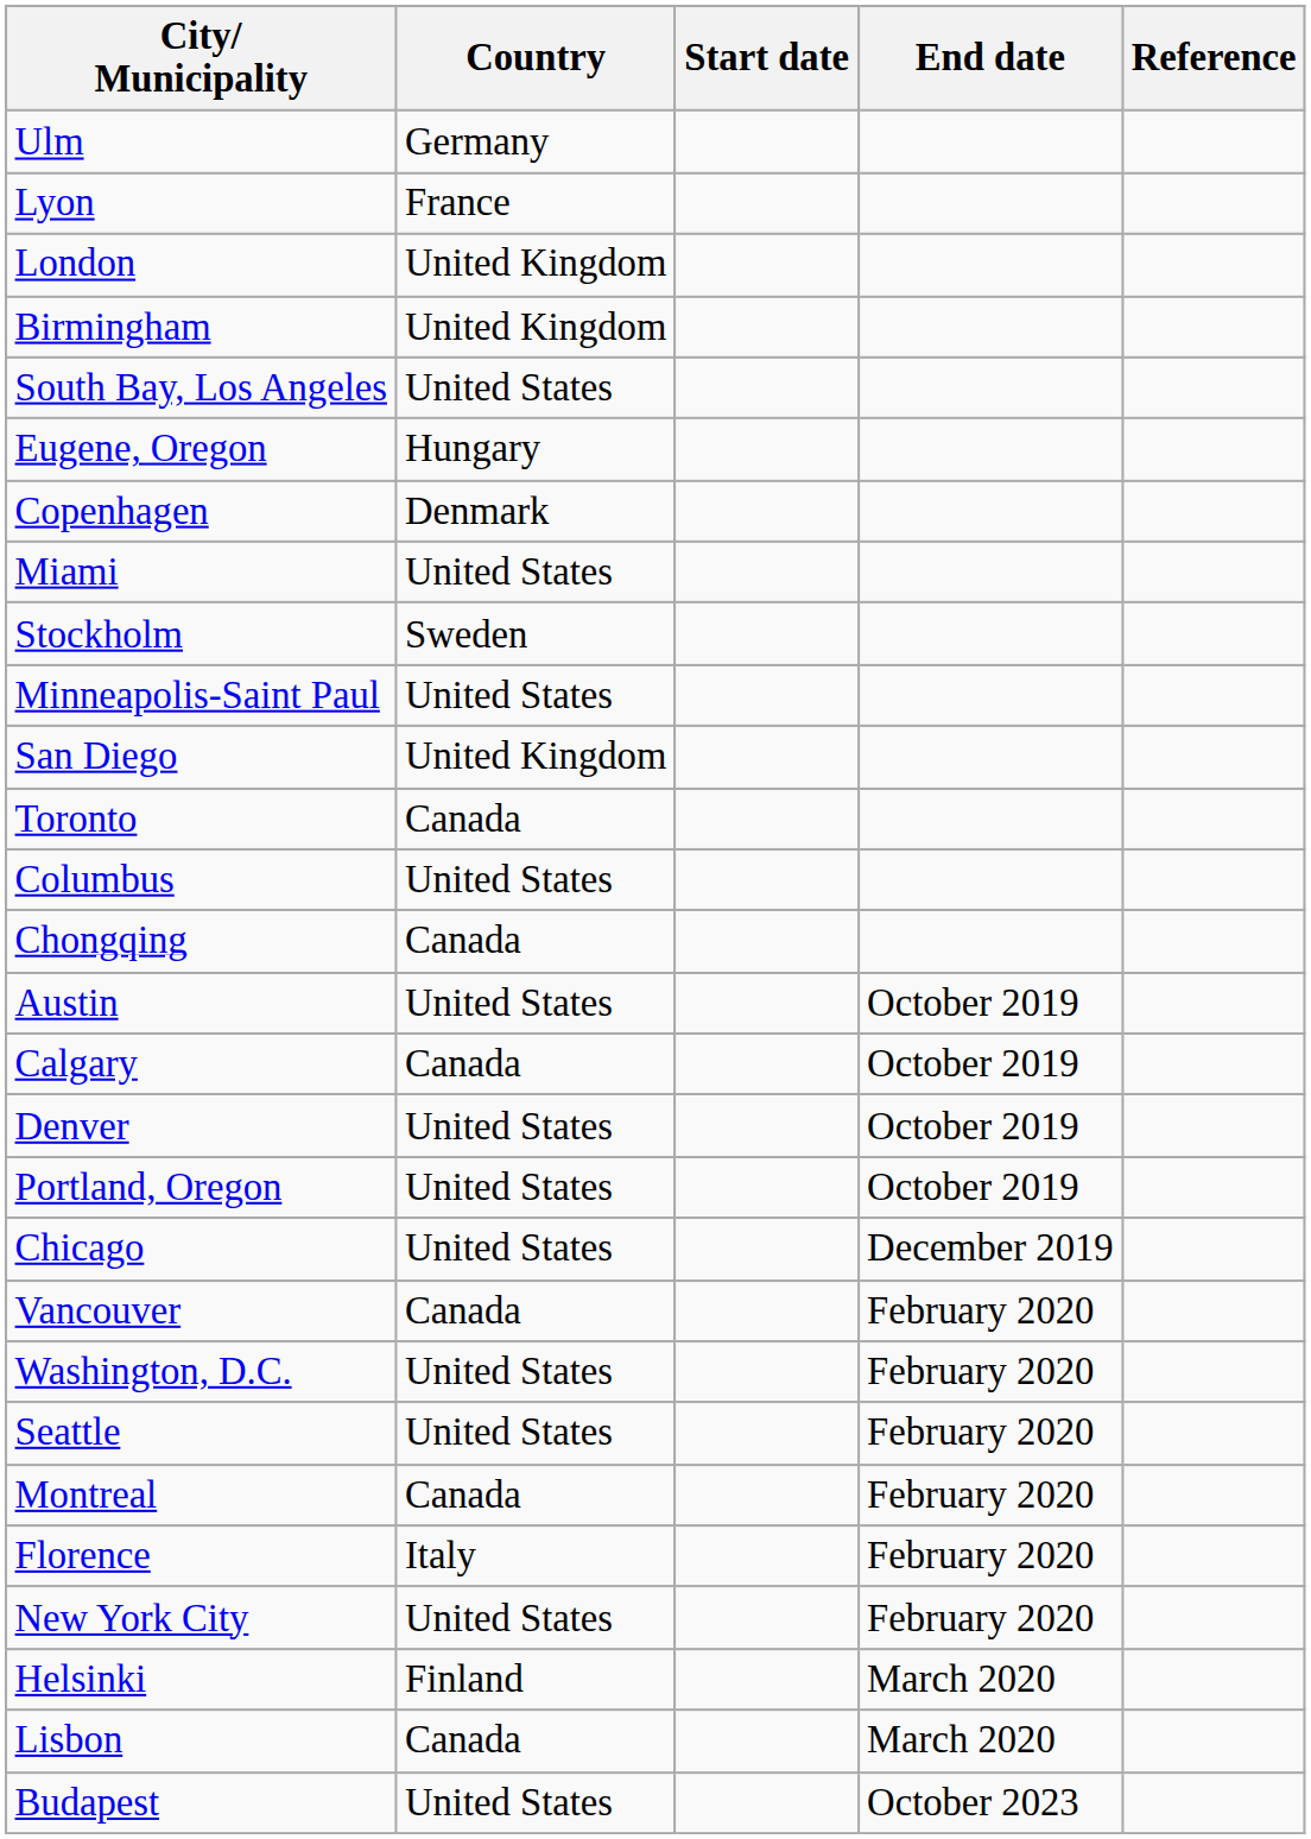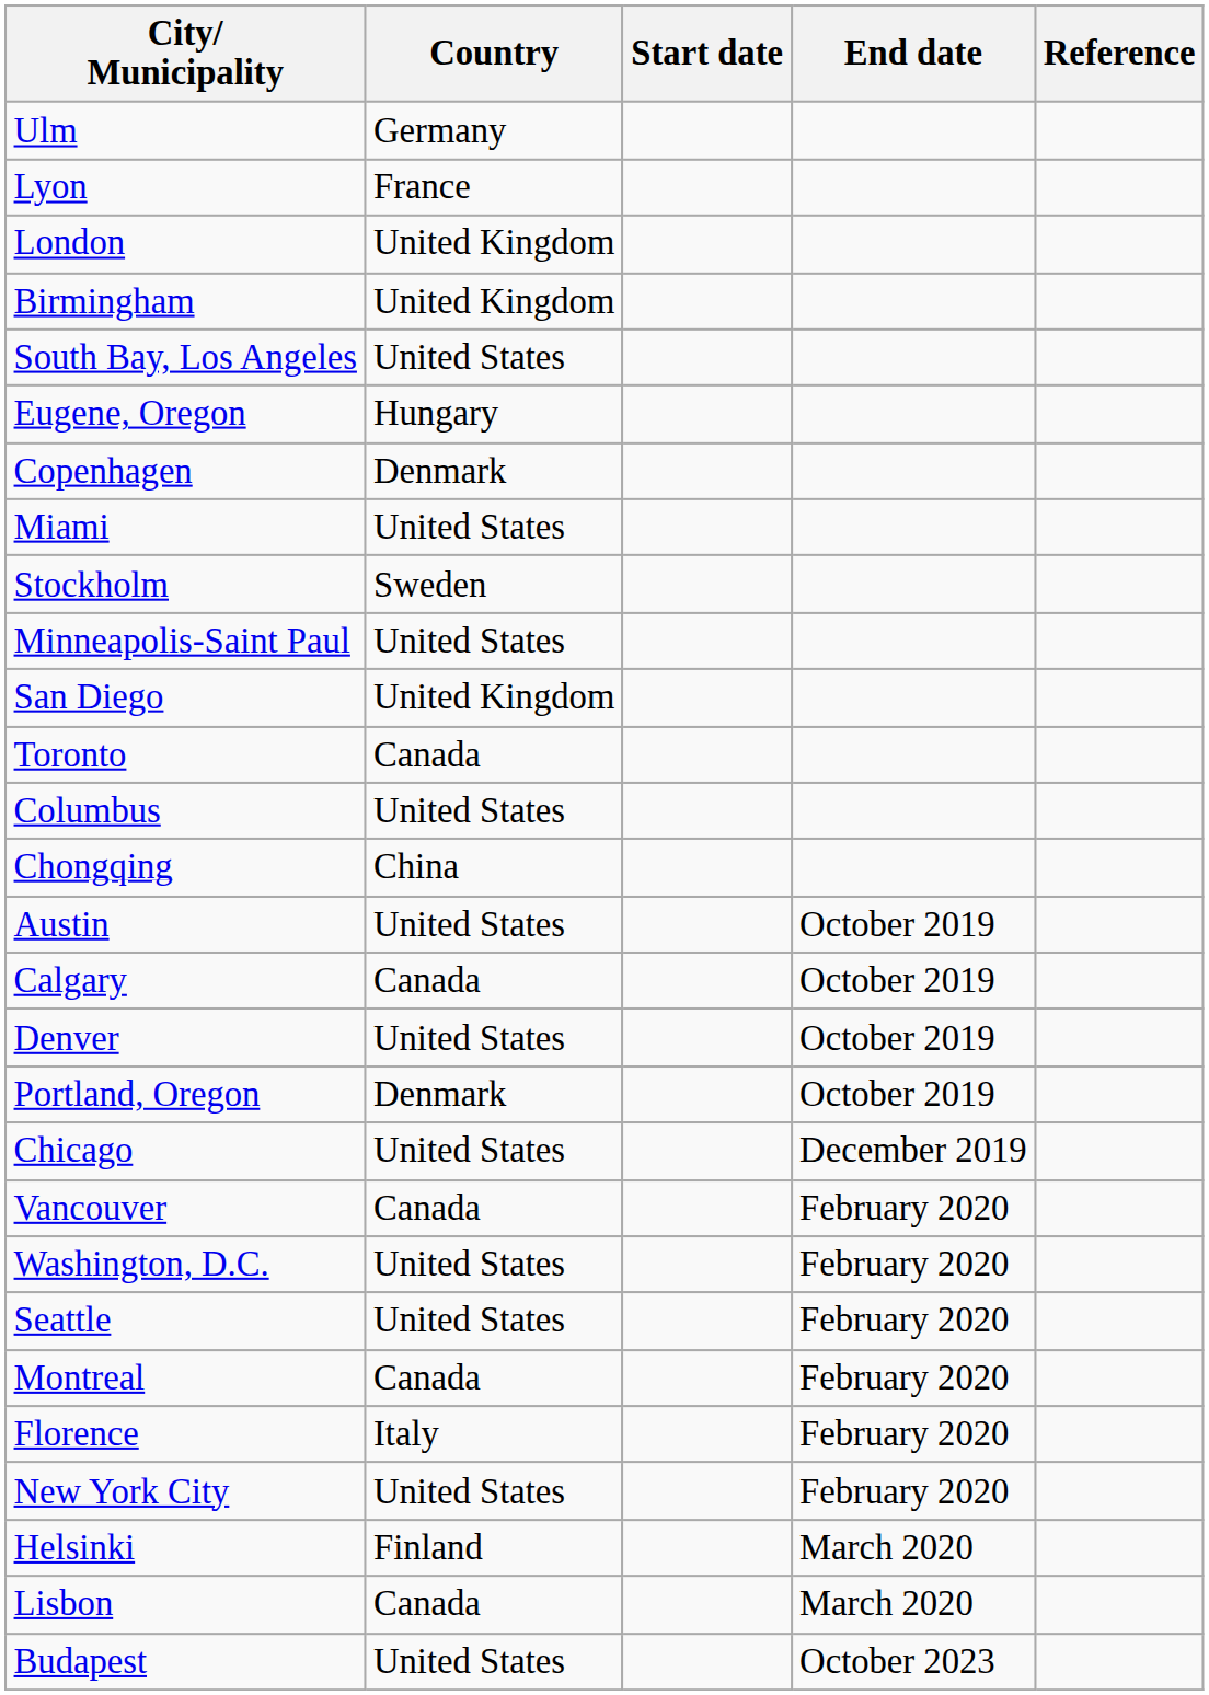Chongqing | Country: Canada -> China
Portland, Oregon | Country: United States -> Denmark
